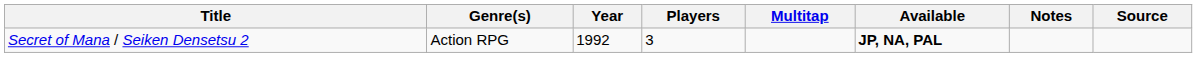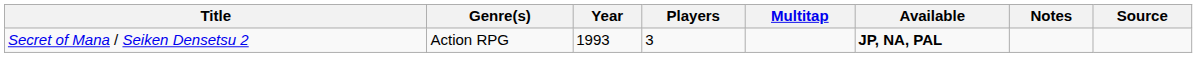Secret of Mana / Seiken Densetsu 2 | Year: 1992 -> 1993
